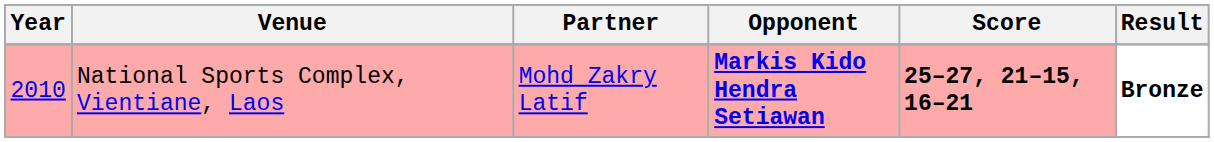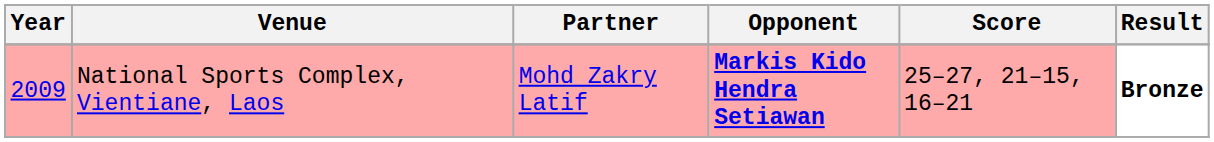National Sports Complex, Vientiane, Laos | Year: 2010 -> 2009
National Sports Complex, Vientiane, Laos | Score: bold -> normal
